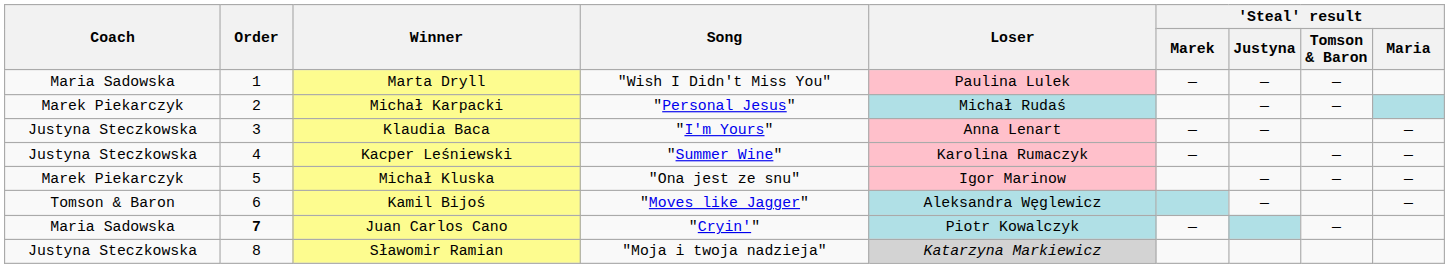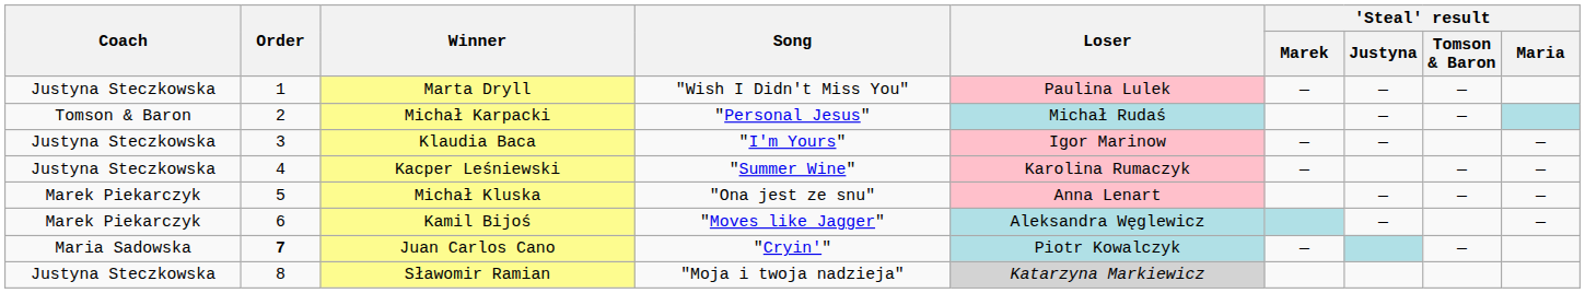Marta Dryll | Coach: Maria Sadowska -> Justyna Steczkowska
Michał Karpacki | Coach: Marek Piekarczyk -> Tomson & Baron
Klaudia Baca | Loser: Anna Lenart -> Igor Marinow
Michał Kluska | Loser: Igor Marinow -> Anna Lenart
Kamil Bijoś | Coach: Tomson & Baron -> Marek Piekarczyk
